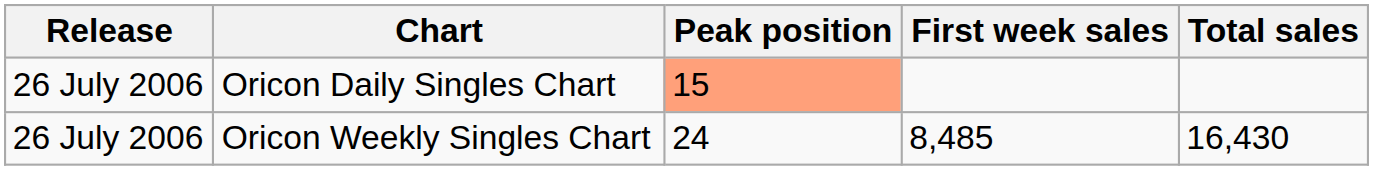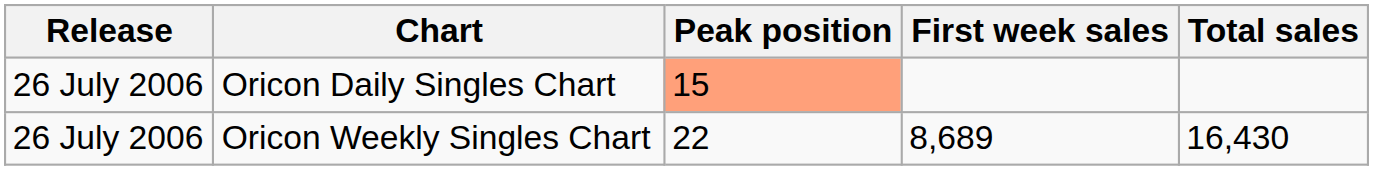Oricon Weekly Singles Chart | Peak position: 24 -> 22
Oricon Weekly Singles Chart | First week sales: 8,485 -> 8,689
